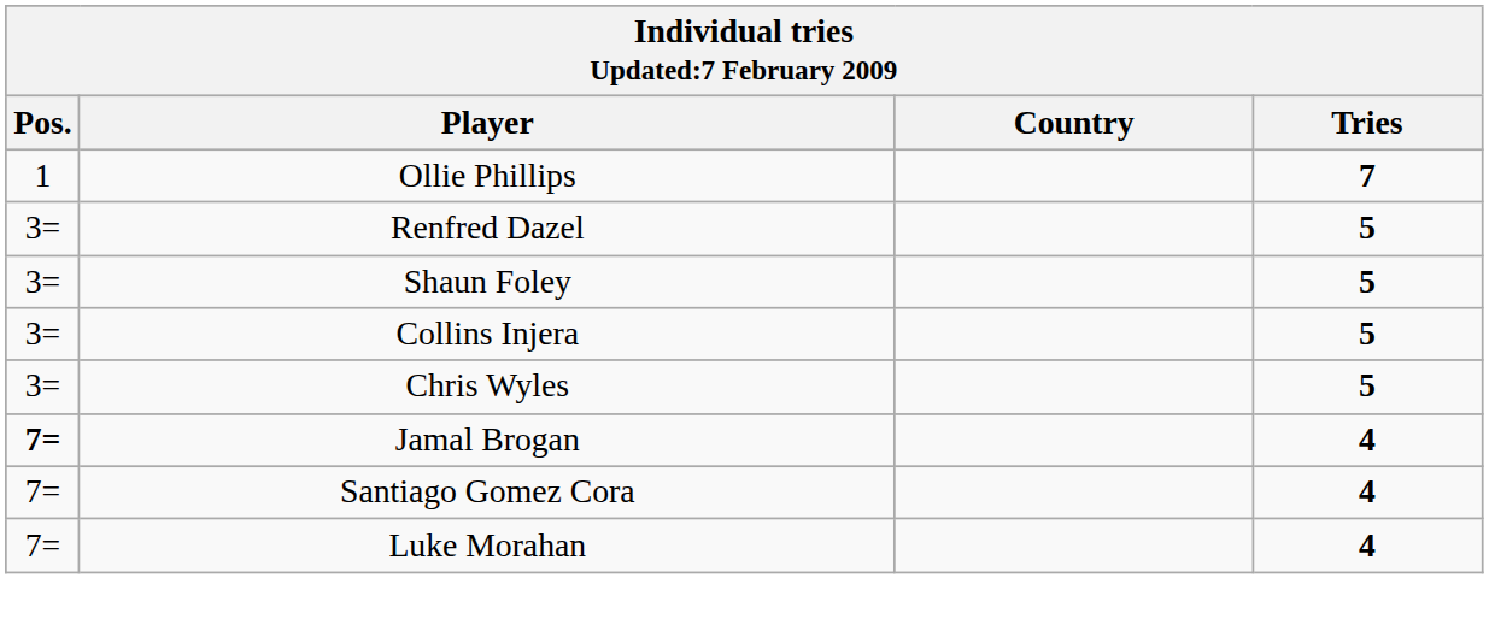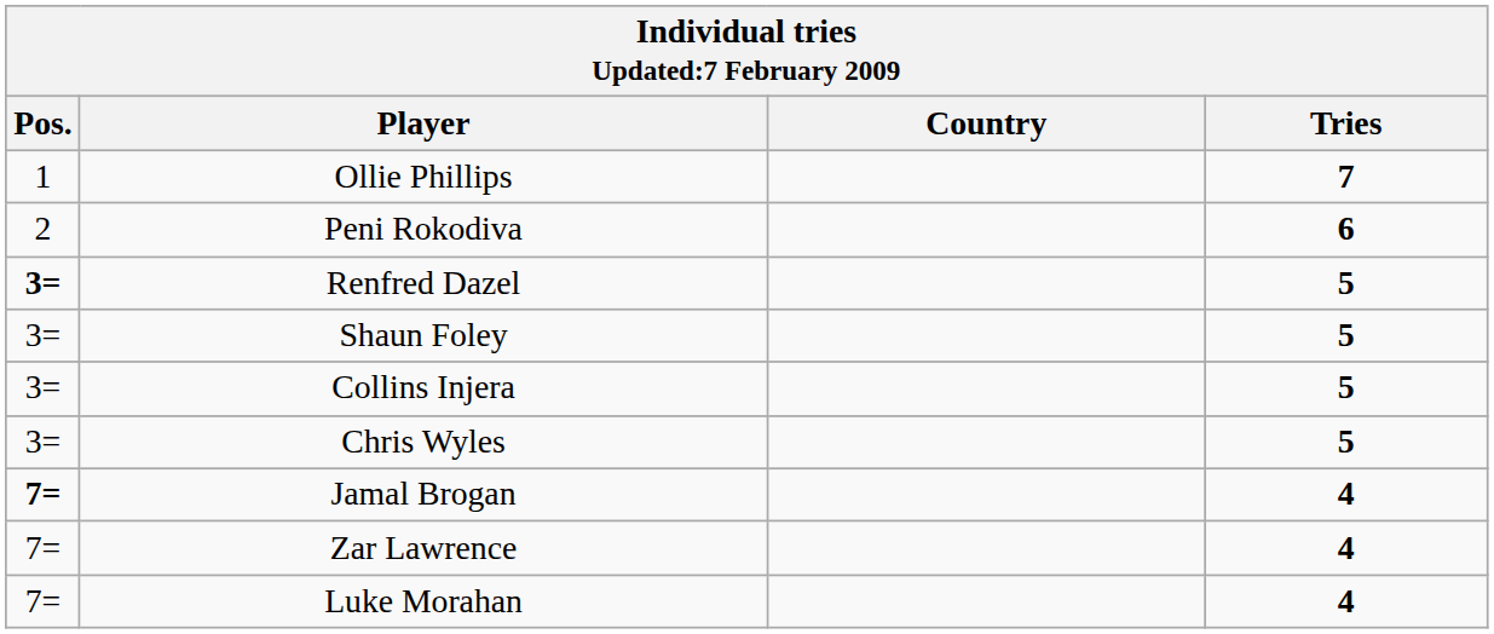+ row: 2 | Peni Rokodiva | 6
Renfred Dazel | Pos.: normal -> bold
- row: 7= | Santiago Gomez Cora | 4
+ row: 7= | Zar Lawrence | 4
